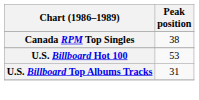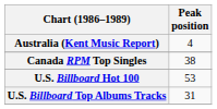+ row: Australia (Kent Music Report) | 4
